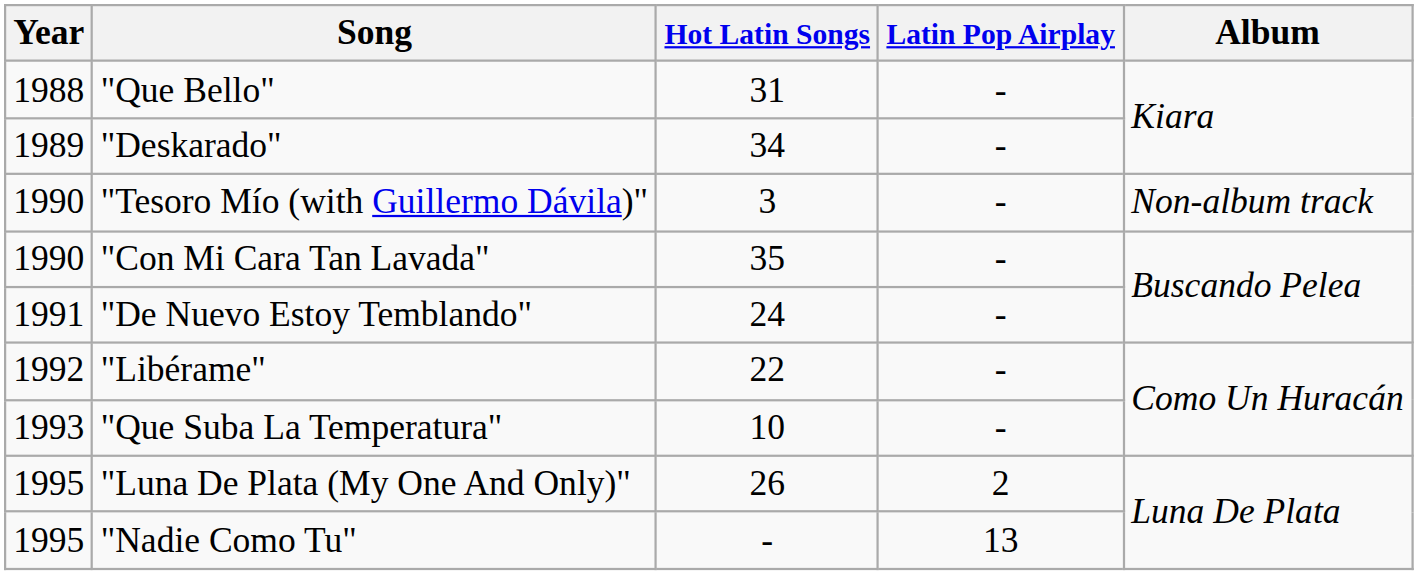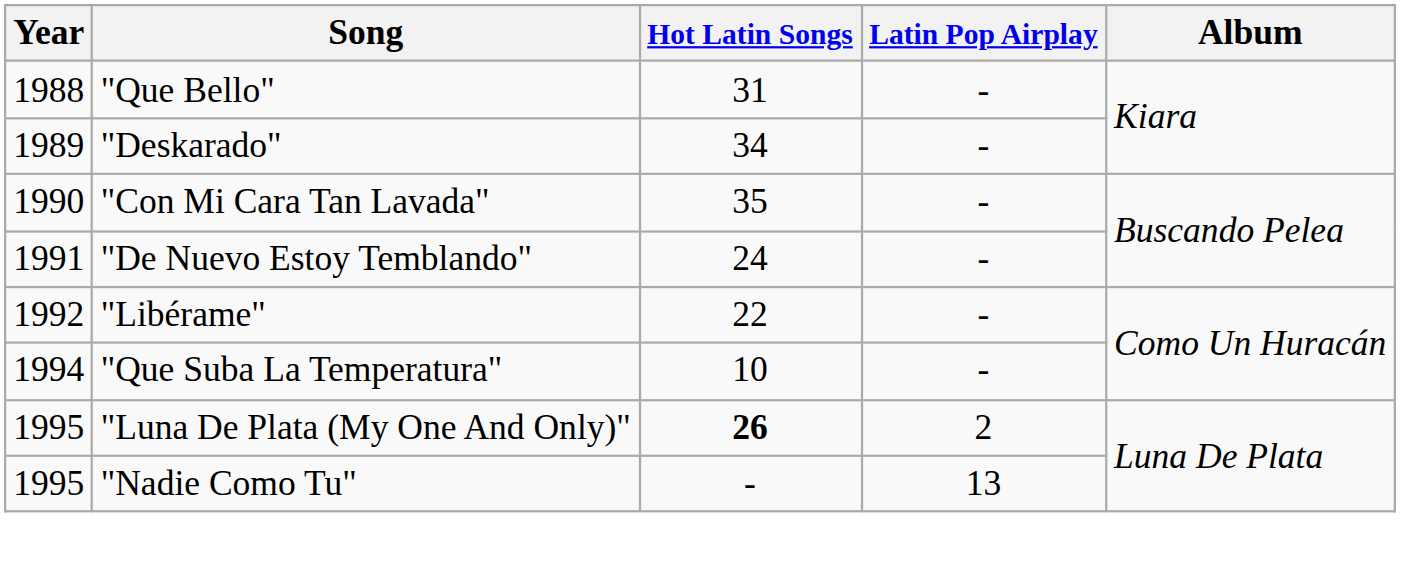- row: 1990 | "Tesoro Mío (with Guillermo Dávila)" | 3 | - | Non-album track
"Que Suba La Temperatura" | Year: 1993 -> 1994
"Luna De Plata (My One And Only)" | Hot Latin Songs: normal -> bold
